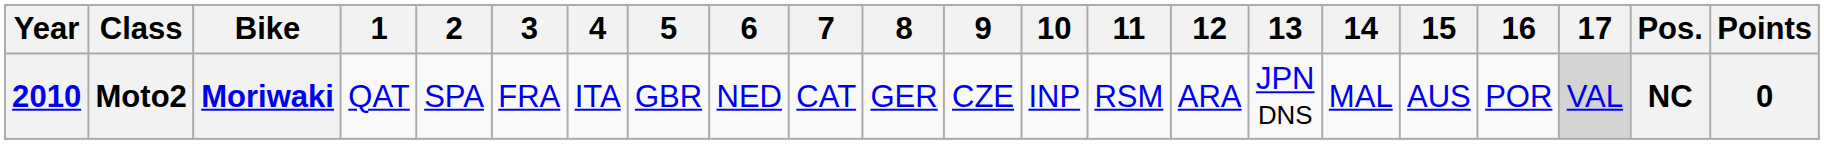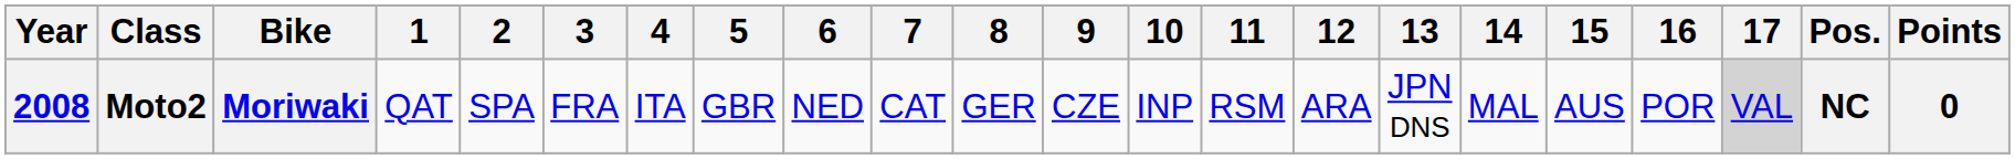Moto2 | Year: 2010 -> 2008
